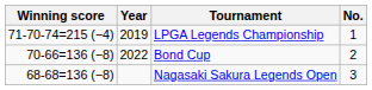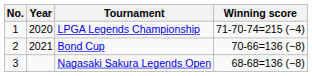columns swapped: No. <-> Winning score
LPGA Legends Championship | Year: 2019 -> 2020
Bond Cup | Year: 2022 -> 2021
